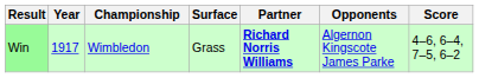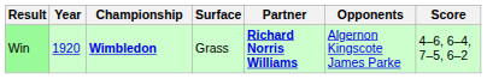Win | Year: 1917 -> 1920
Win | Championship: normal -> bold
